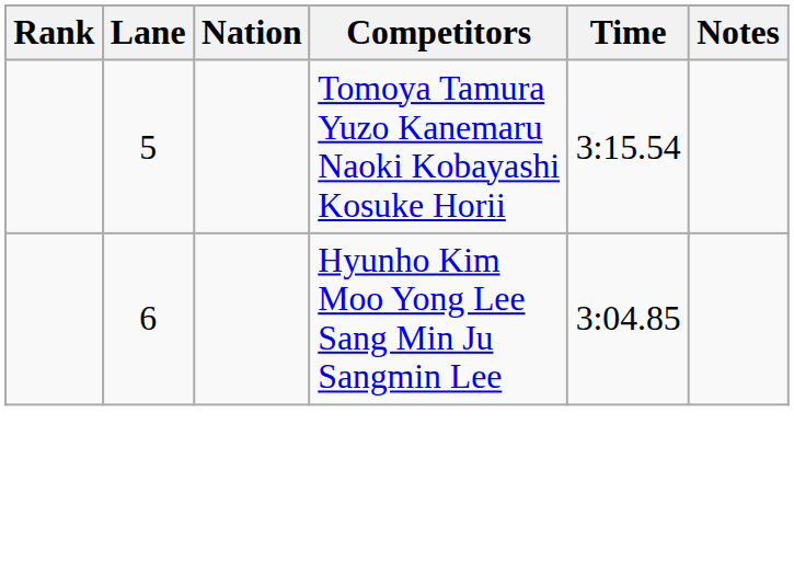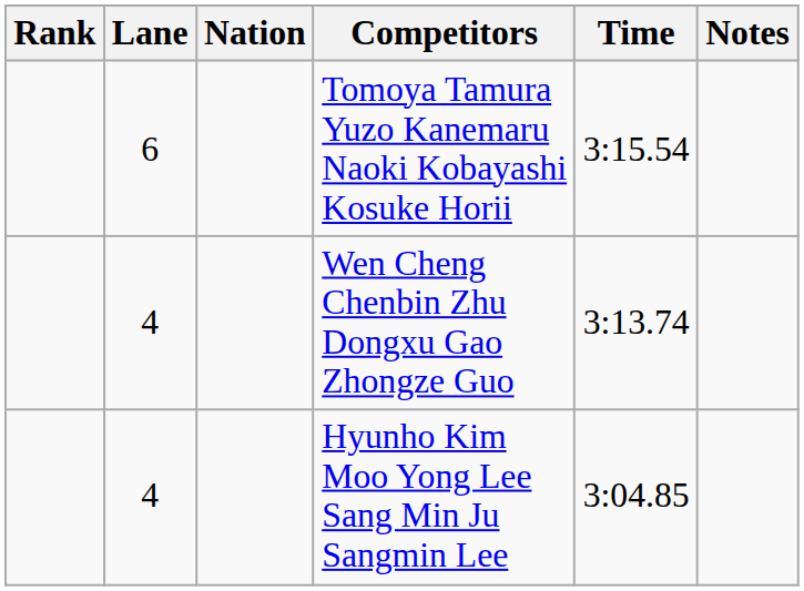Tomoya Tamura Yuzo Kanemaru Naoki Kobayashi Kosuke Horii | Lane: 5 -> 6
+ row: 4 | Wen Cheng Chenbin Zhu Dongxu Gao Zhongze Guo | 3:13.74
Hyunho Kim Moo Yong Lee Sang Min Ju Sangmin Lee | Lane: 6 -> 4
